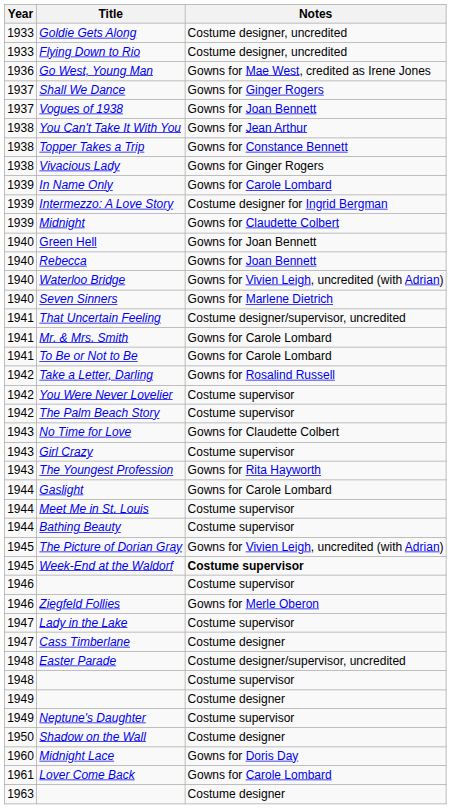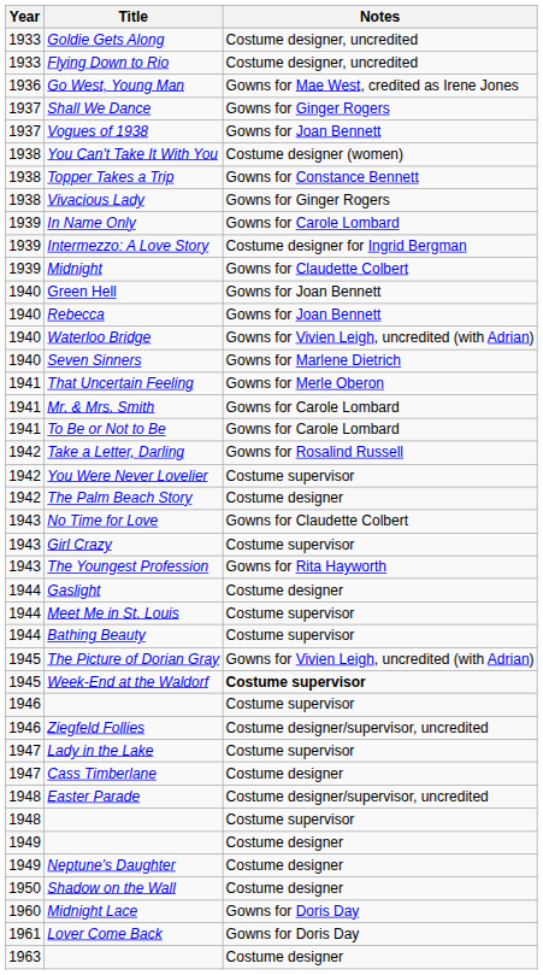You Can't Take It With You | Notes: Gowns for Jean Arthur -> Costume designer (women)
That Uncertain Feeling | Notes: Costume designer/supervisor, uncredited -> Gowns for Merle Oberon
The Palm Beach Story | Notes: Costume supervisor -> Costume designer
Gaslight | Notes: Gowns for Carole Lombard -> Costume designer
Ziegfeld Follies | Notes: Gowns for Merle Oberon -> Costume designer/supervisor, uncredited
Neptune's Daughter | Notes: Costume supervisor -> Costume designer
Lover Come Back | Notes: Gowns for Carole Lombard -> Gowns for Doris Day
